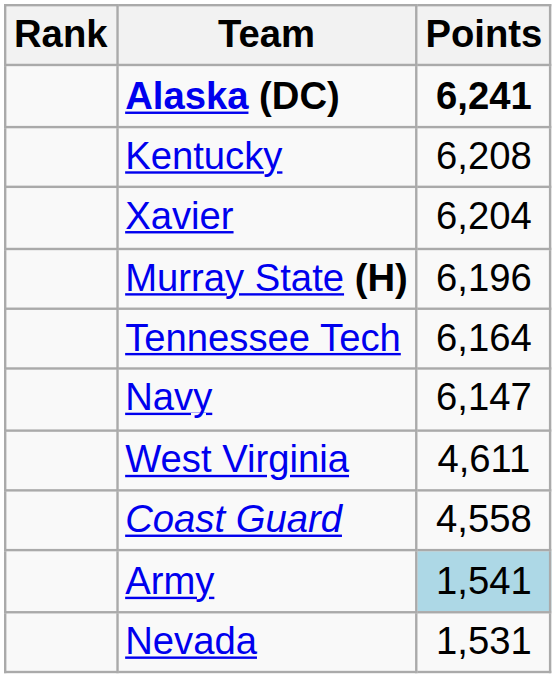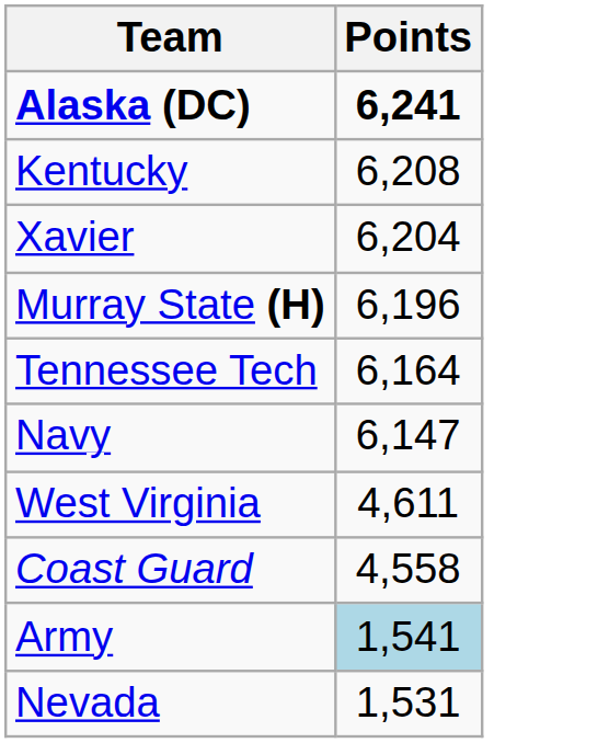- column: Rank
